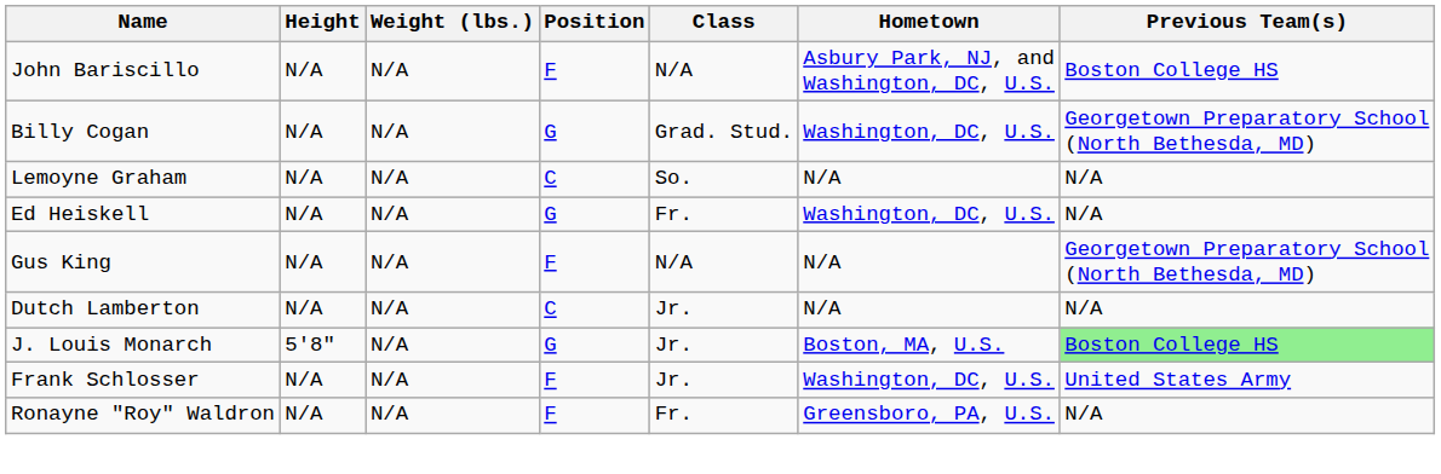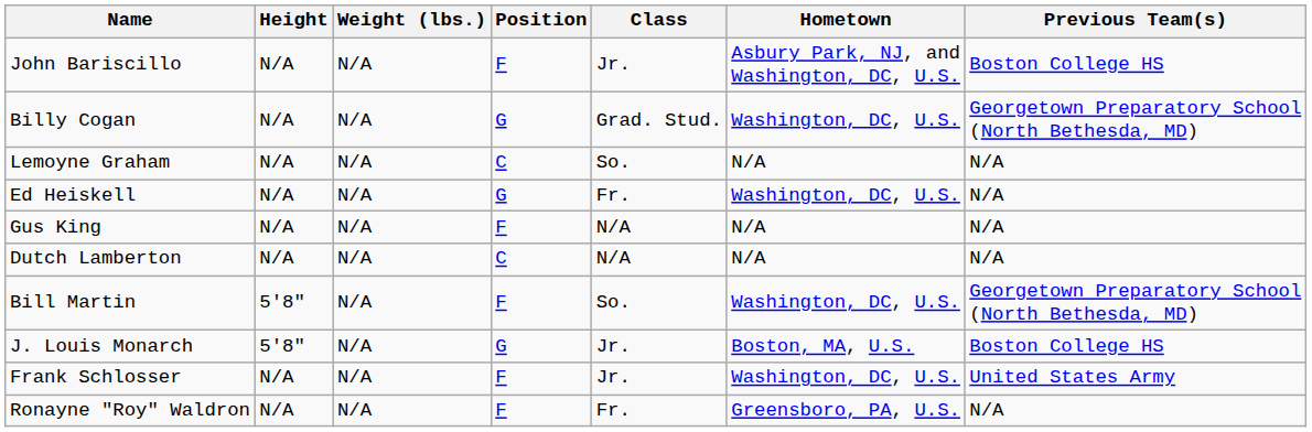John Bariscillo | Class: N/A -> Jr.
Gus King | Previous Team(s): Georgetown Preparatory School (North Bethesda, MD) -> N/A
Dutch Lamberton | Class: Jr. -> N/A
+ row: Bill Martin | 5'8" | N/A | F | So. | Washington, DC, U.S. | Georgetown Preparatory School (North Bethesda, MD)
J. Louis Monarch | Previous Team(s): lightgreen background -> no background
